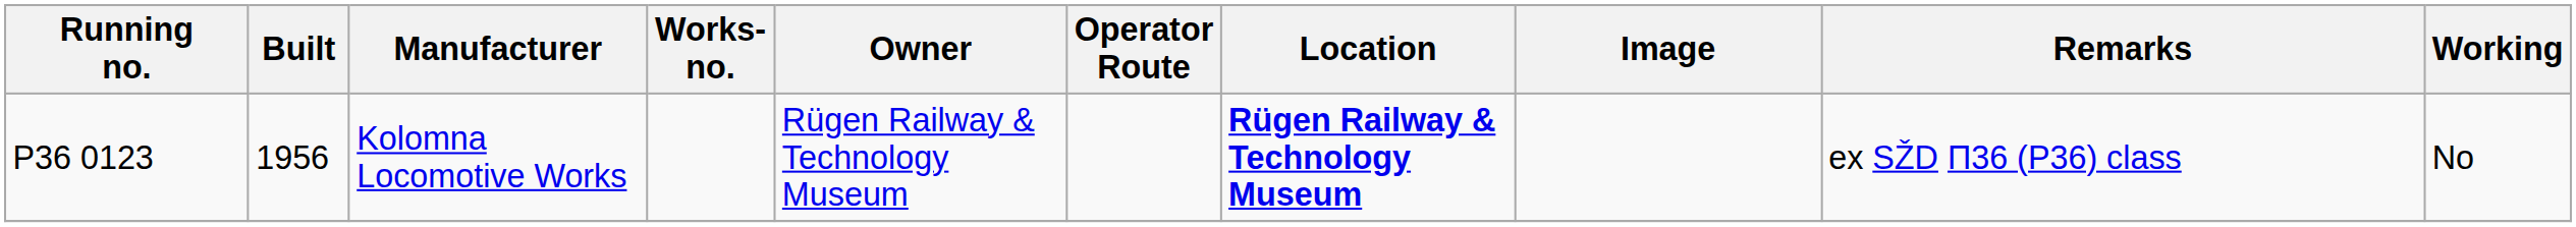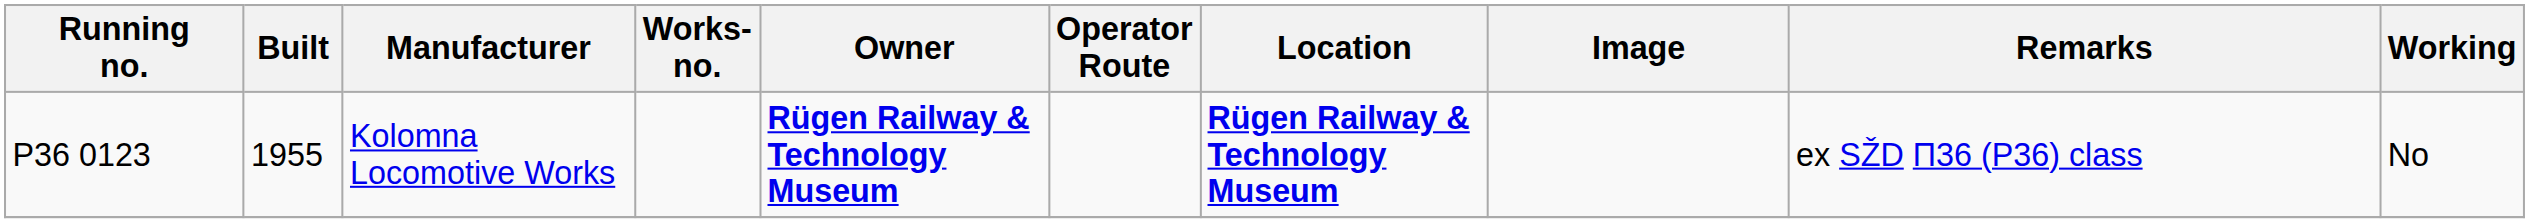Kolomna Locomotive Works | Built: 1956 -> 1955
Kolomna Locomotive Works | Owner: normal -> bold
